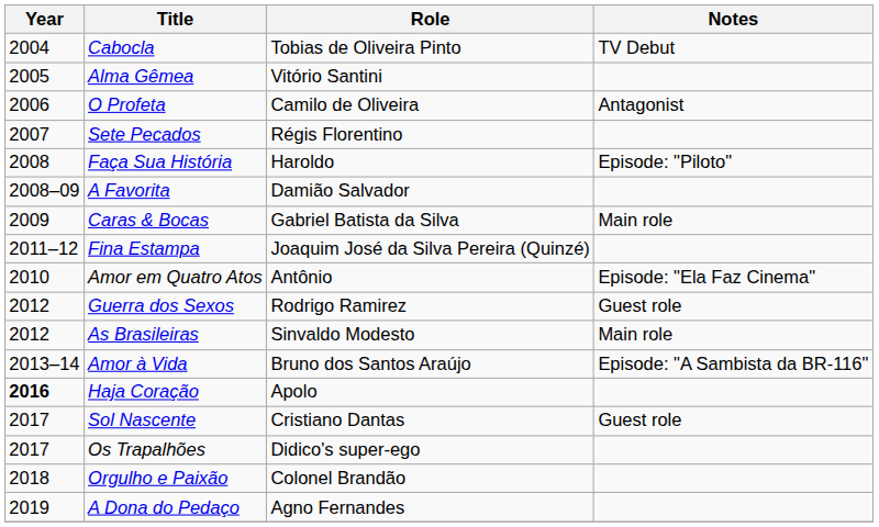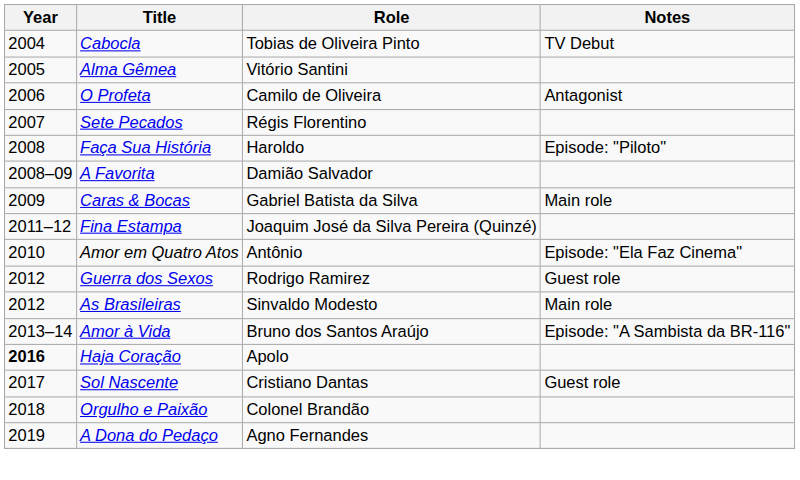- row: 2017 | Os Trapalhões | Didico's super-ego
